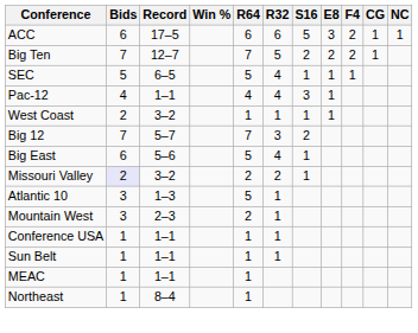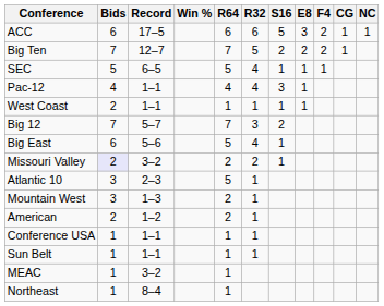West Coast | Record: 3–2 -> 1–1
Atlantic 10 | Record: 1–3 -> 2–3
Mountain West | Record: 2–3 -> 1–3
+ row: American | 2 | 1–2 | 2 | 1
MEAC | Record: 1–1 -> 3–2
